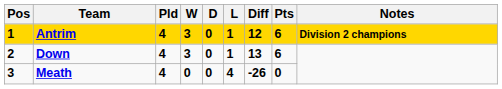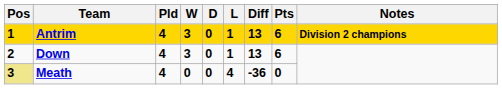Antrim | Diff: 12 -> 13
Meath | Pos: no background -> khaki background
Meath | Diff: -26 -> -36
